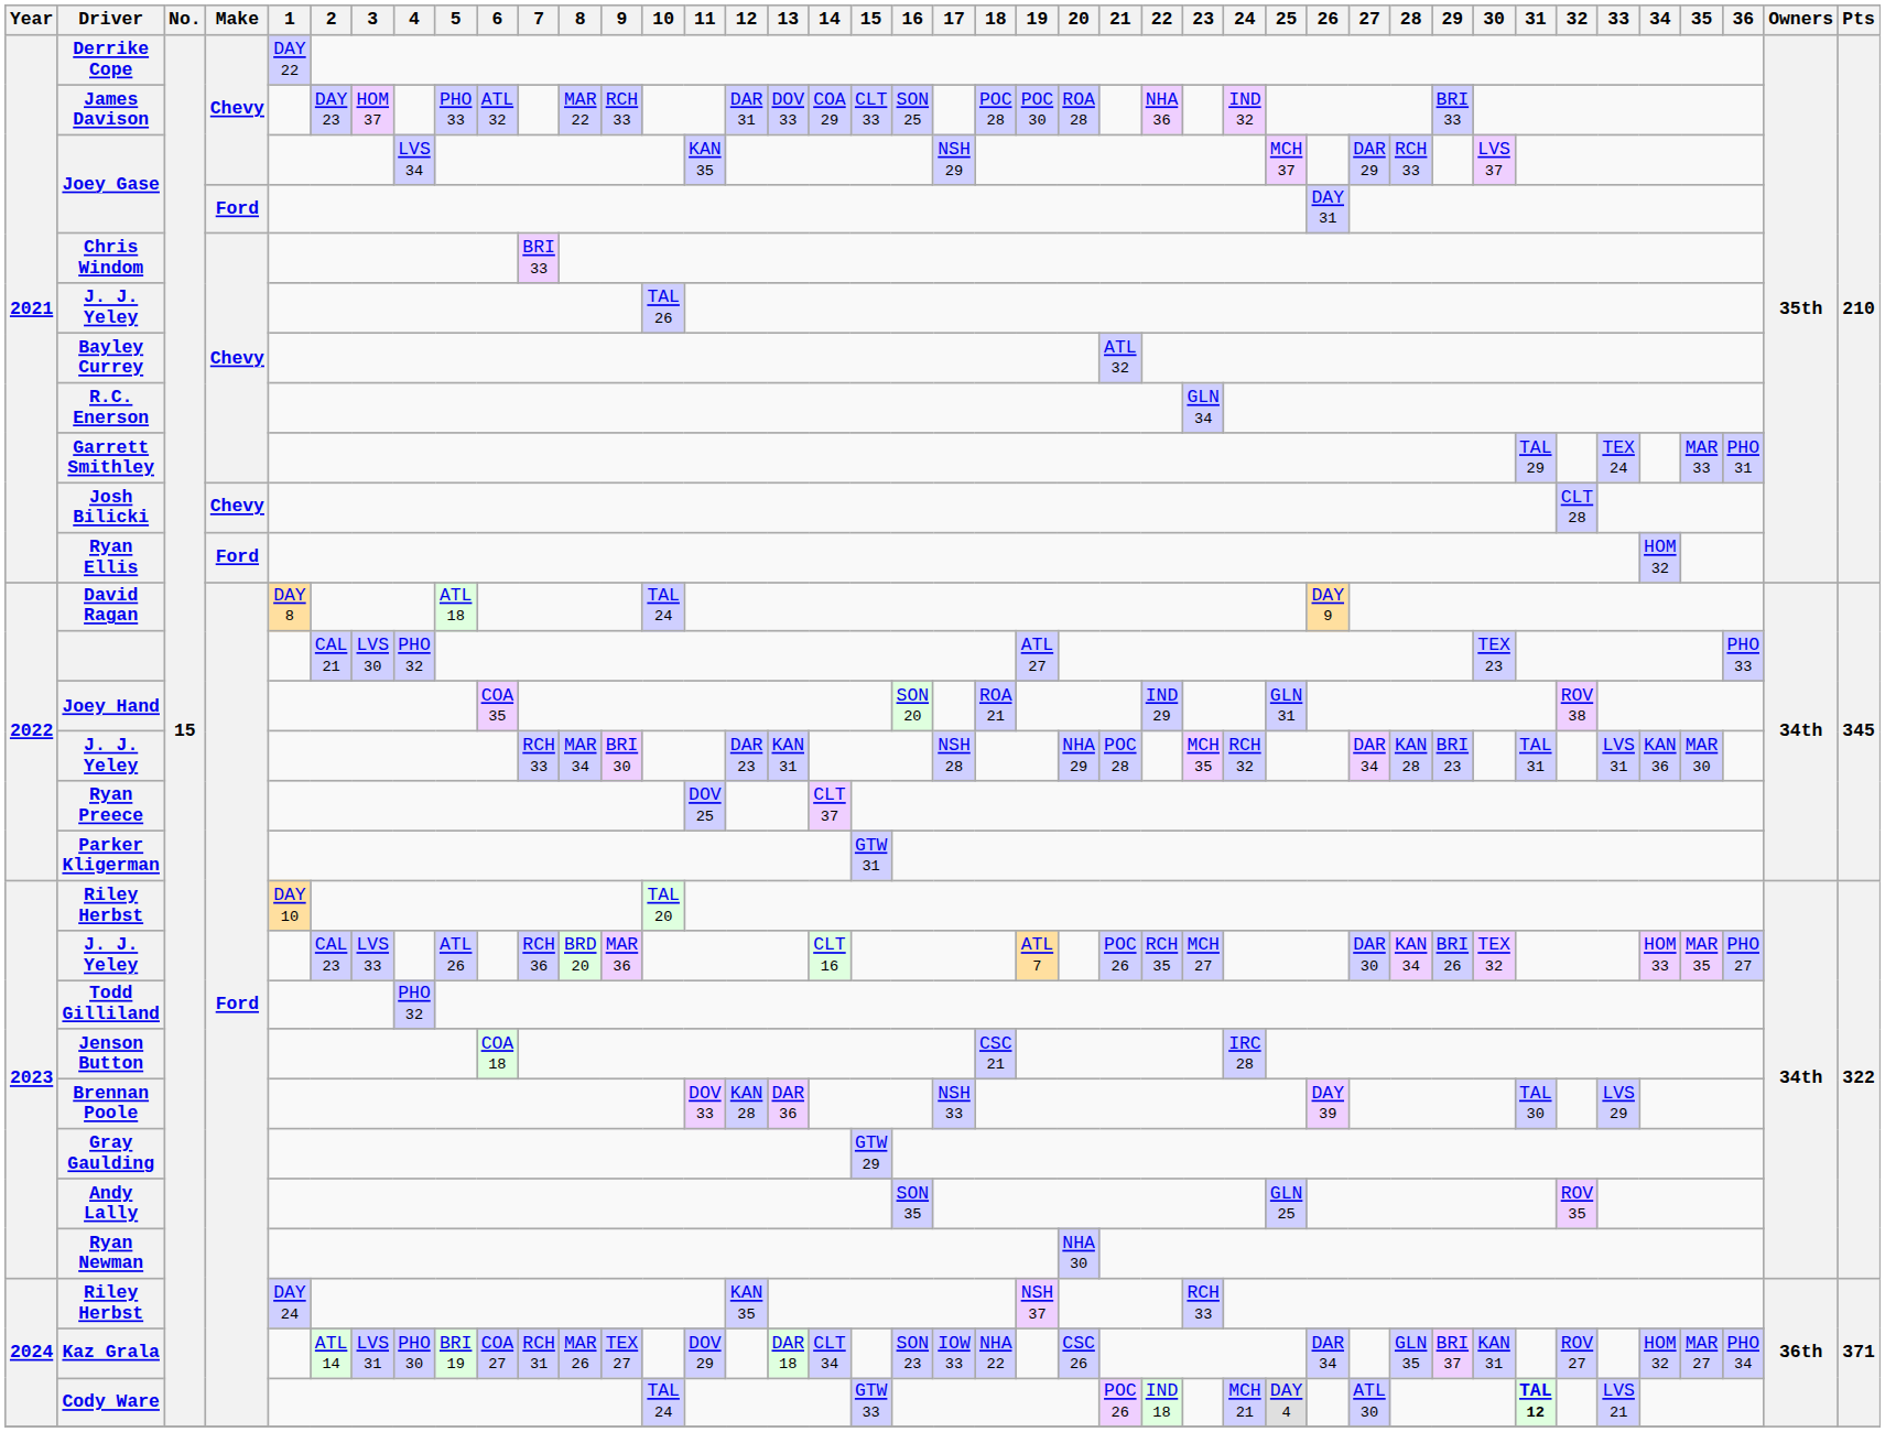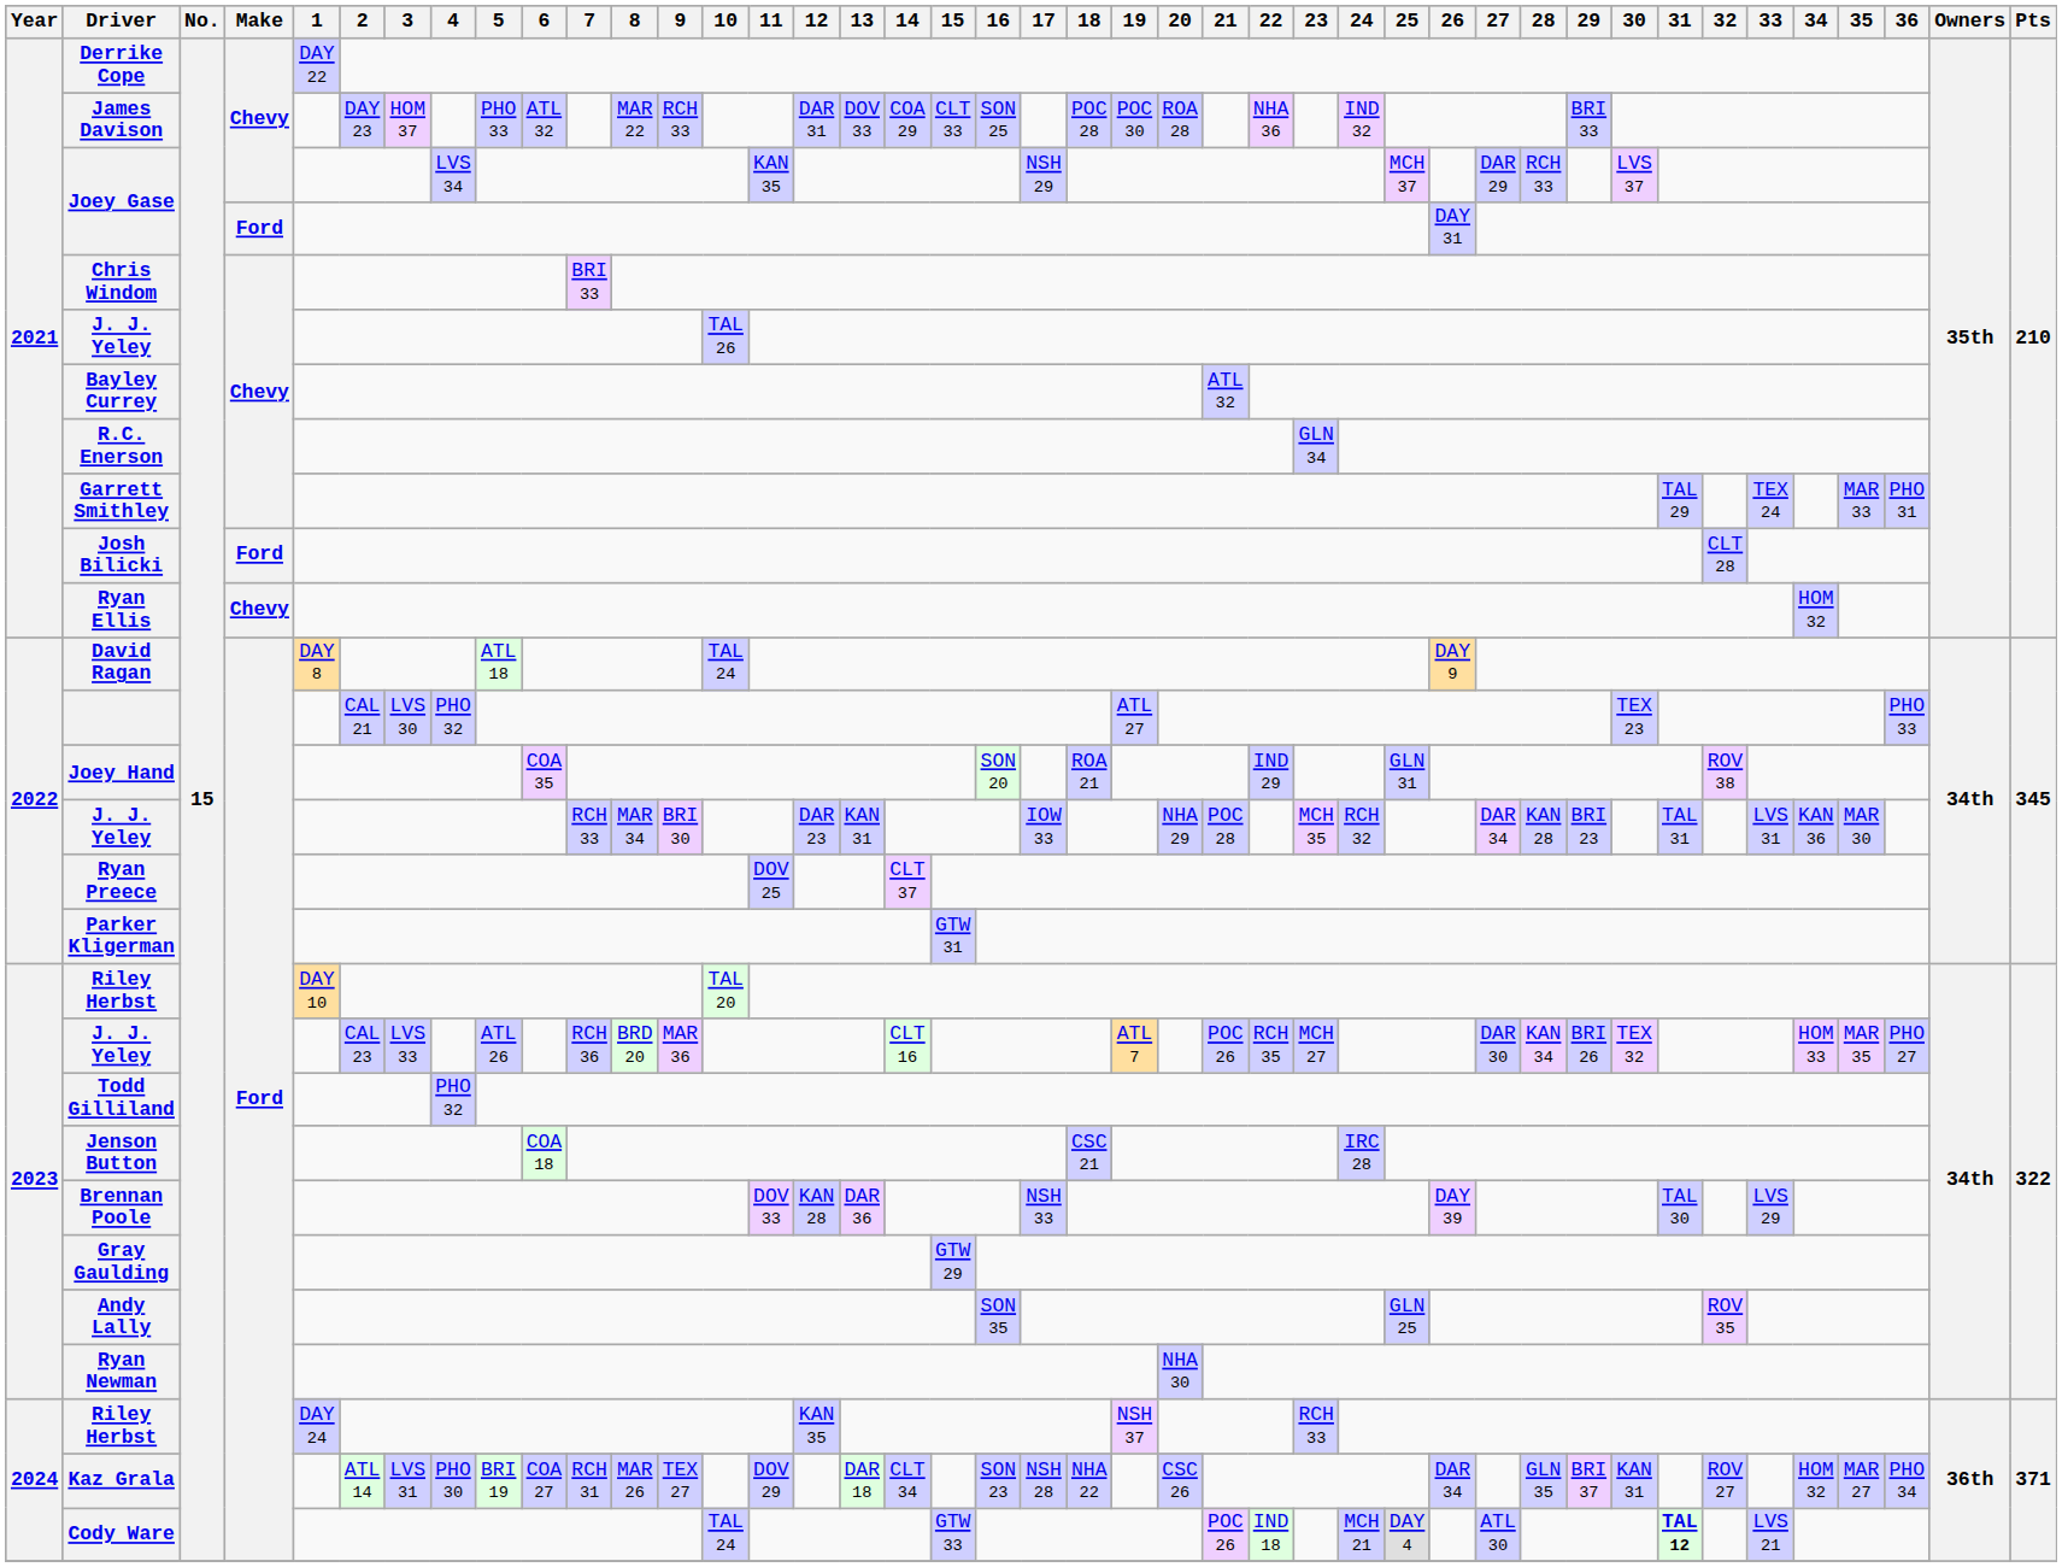Josh Bilicki | Make: Chevy -> Ford
Ryan Ellis | Make: Ford -> Chevy
2022 / J. J. Yeley | 17: NSH 28 -> IOW 33
Kaz Grala | 17: IOW 33 -> NSH 28
